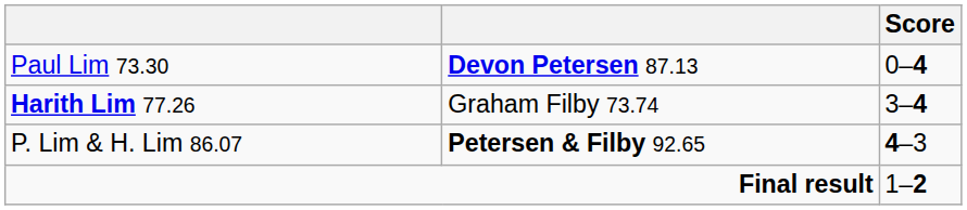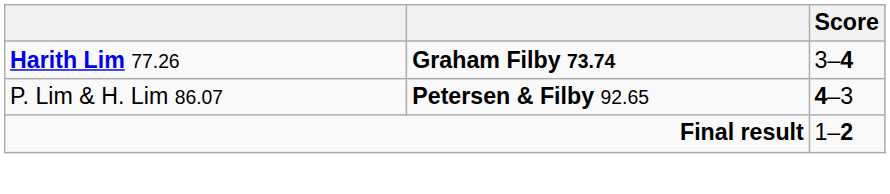- row: Paul Lim 73.30 | Devon Petersen 87.13 | 0–4
Harith Lim 77.26 | column 2: normal -> bold
